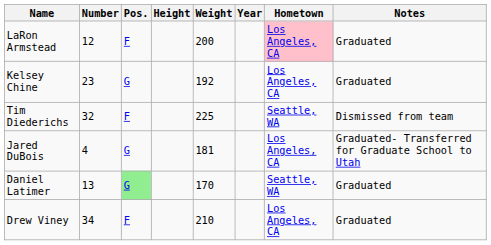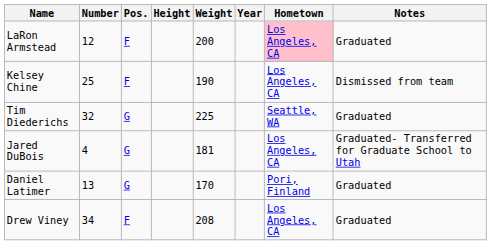Kelsey Chine | Number: 23 -> 25
Kelsey Chine | Pos.: G -> F
Kelsey Chine | Weight: 192 -> 190
Kelsey Chine | Notes: Graduated -> Dismissed from team
Tim Diederichs | Pos.: F -> G
Tim Diederichs | Notes: Dismissed from team -> Graduated
Daniel Latimer | Pos.: lightgreen background -> no background
Daniel Latimer | Hometown: Seattle, WA -> Pori, Finland
Drew Viney | Weight: 210 -> 208
